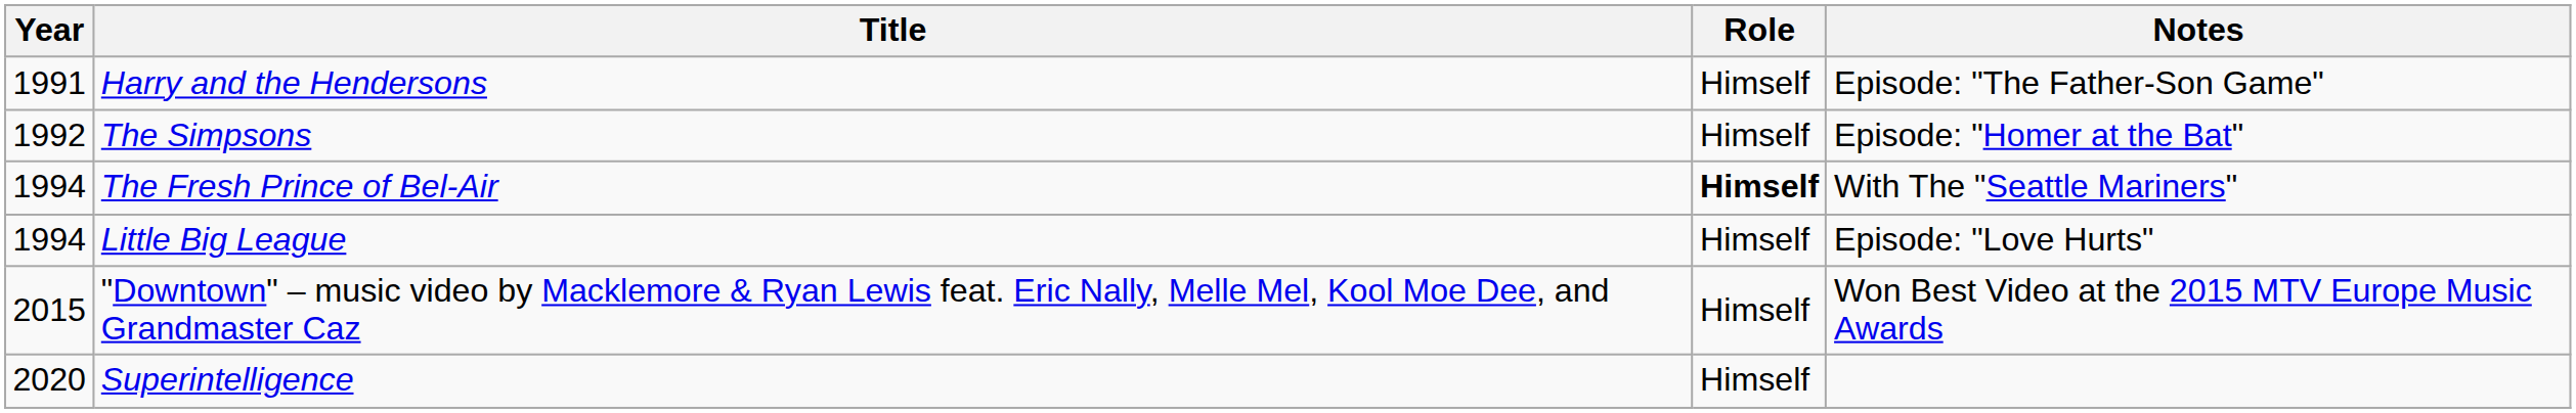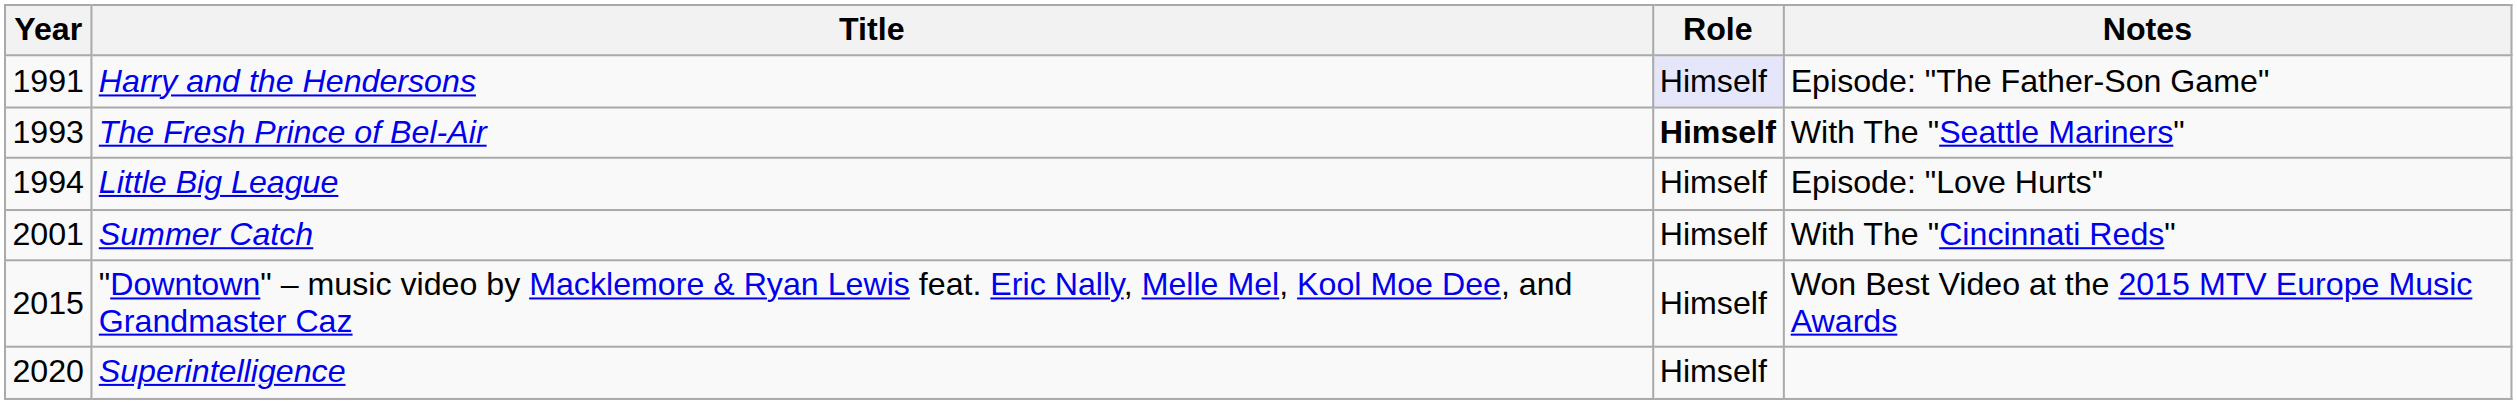Harry and the Hendersons | Role: no background -> lavender background
- row: 1992 | The Simpsons | Himself | Episode: "Homer at the Bat"
The Fresh Prince of Bel-Air | Year: 1994 -> 1993
+ row: 2001 | Summer Catch | Himself | With The "Cincinnati Reds"
